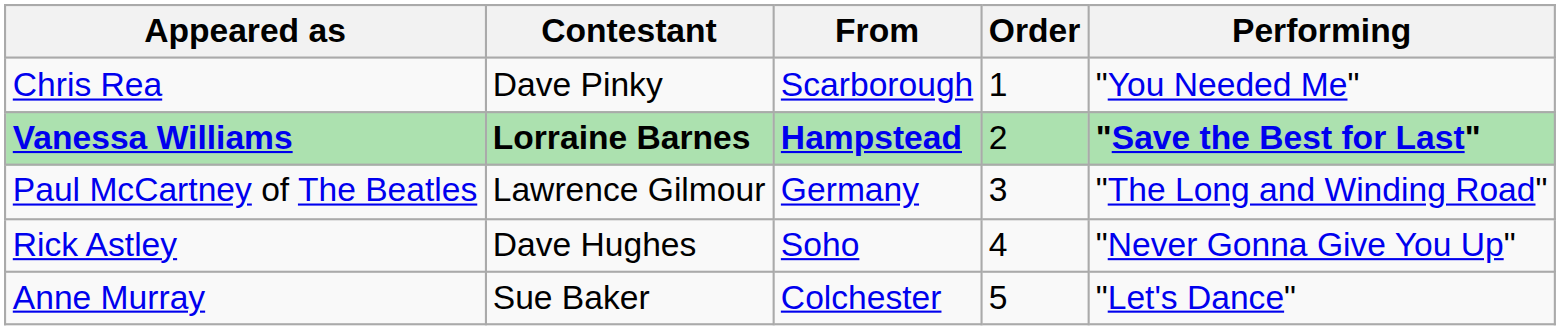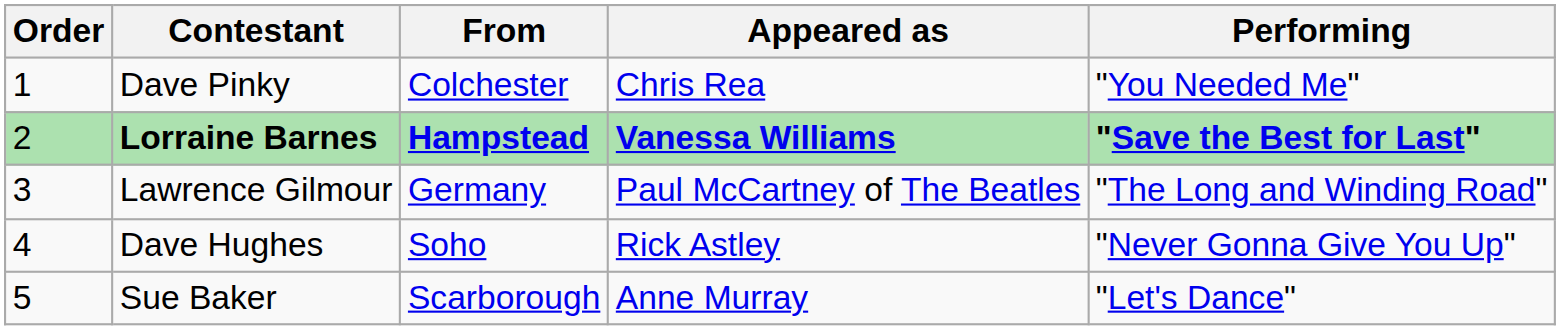columns swapped: Order <-> Appeared as
Dave Pinky | From: Scarborough -> Colchester
Sue Baker | From: Colchester -> Scarborough
